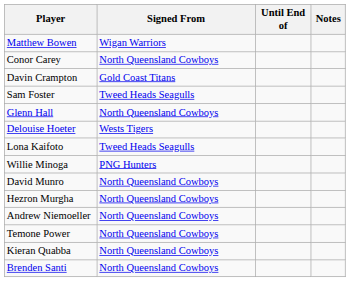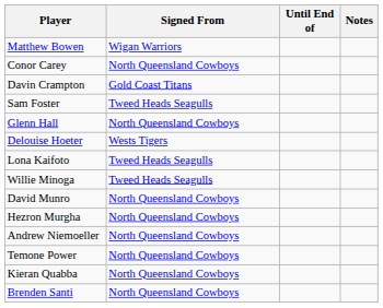Willie Minoga | Signed From: PNG Hunters -> Tweed Heads Seagulls
